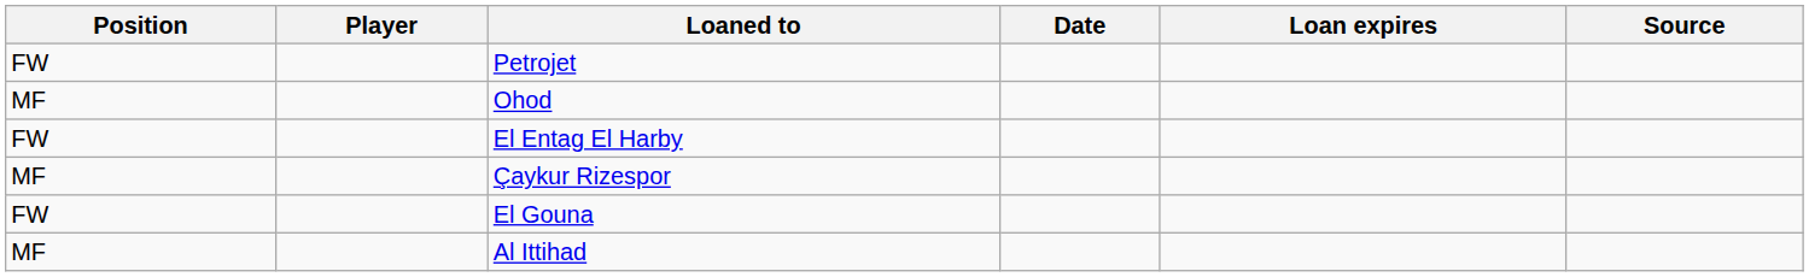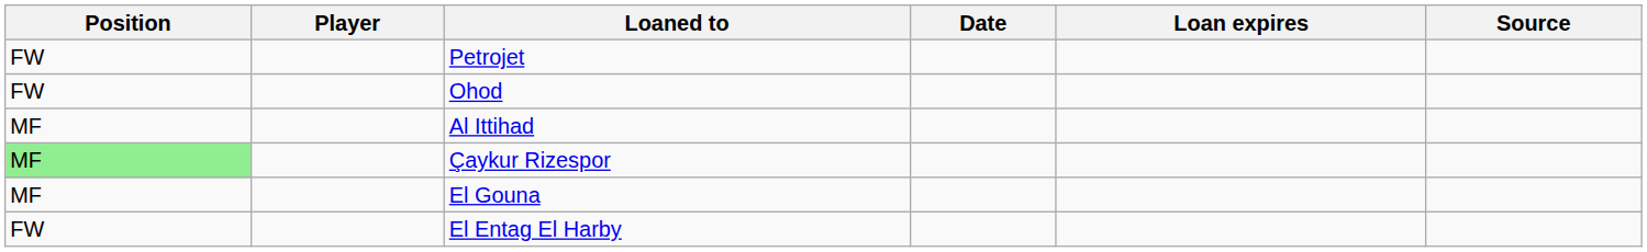Ohod | Position: MF -> FW
rows swapped: Al Ittihad <-> El Entag El Harby
Çaykur Rizespor | Position: no background -> lightgreen background
El Gouna | Position: FW -> MF
